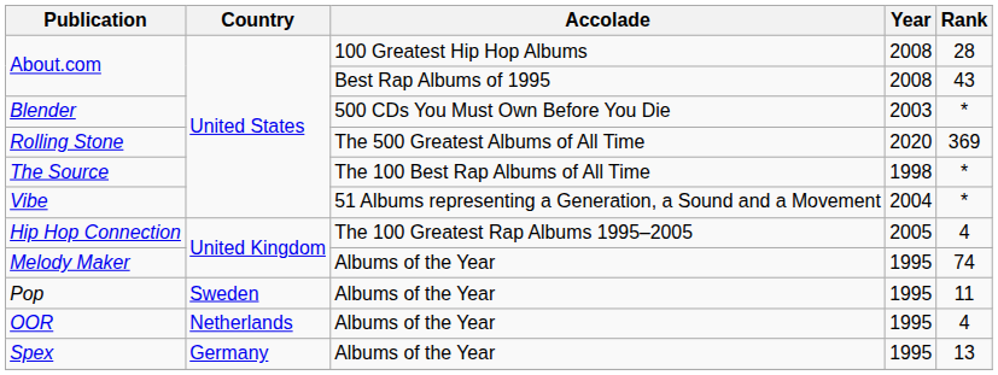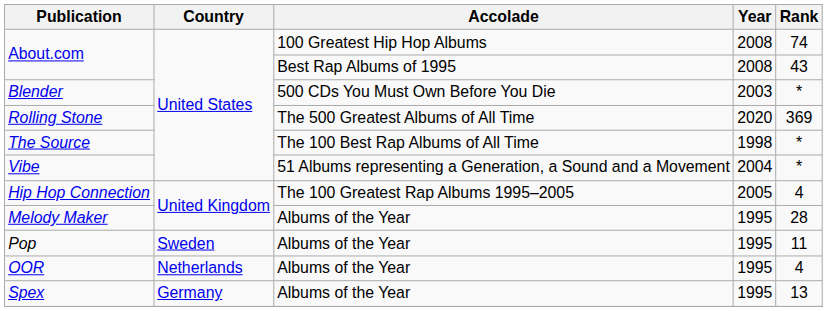About.com / 100 Greatest Hip Hop Albums | Rank: 28 -> 74
Melody Maker | Rank: 74 -> 28
